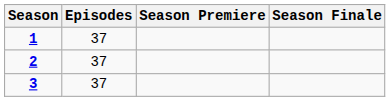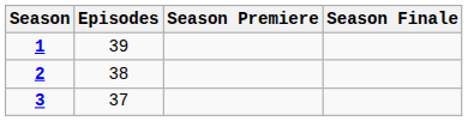1 | Episodes: 37 -> 39
2 | Episodes: 37 -> 38
